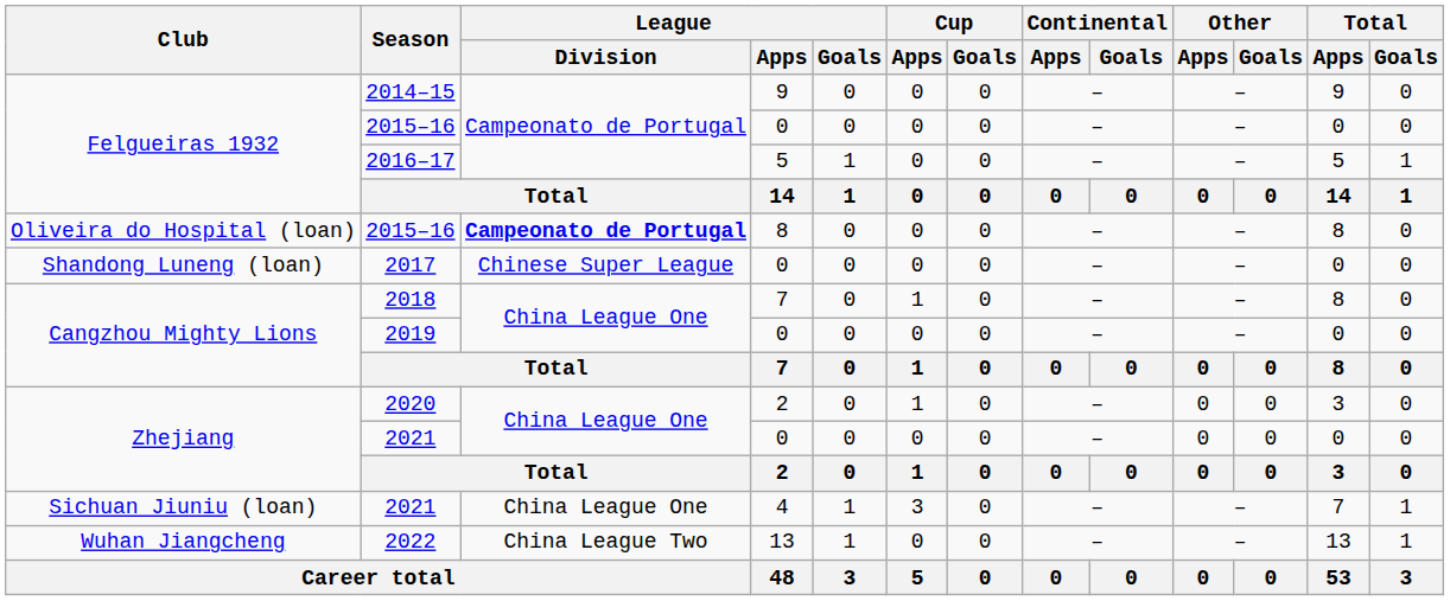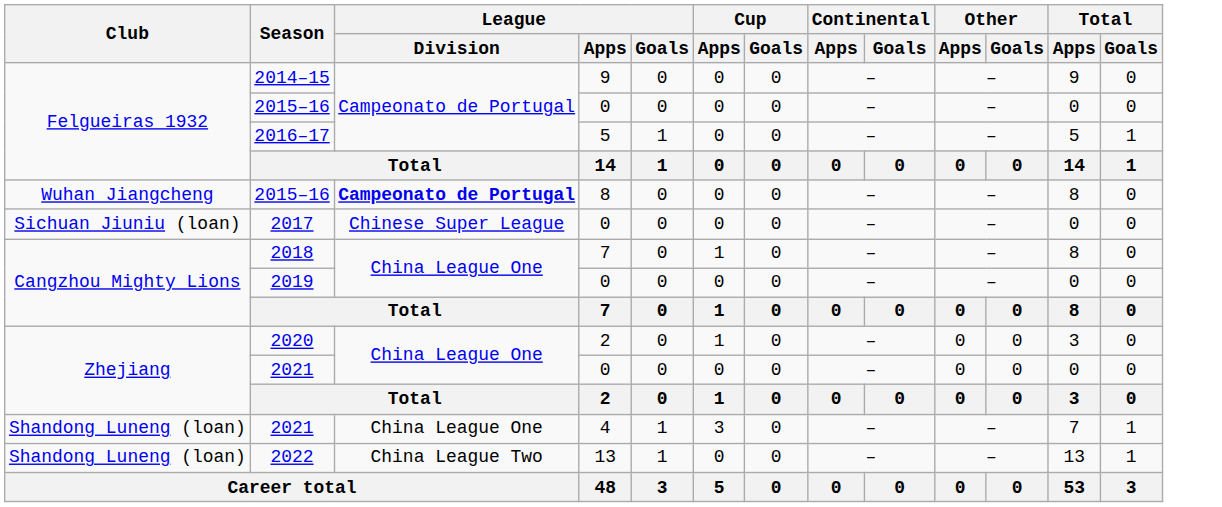2015–16 / 8 | Club: Oliveira do Hospital (loan) -> Wuhan Jiangcheng
2017 | Club: Shandong Luneng (loan) -> Sichuan Jiuniu (loan)
2021 / 4 | Club: Sichuan Jiuniu (loan) -> Shandong Luneng (loan)
2022 | Club: Wuhan Jiangcheng -> Shandong Luneng (loan)
